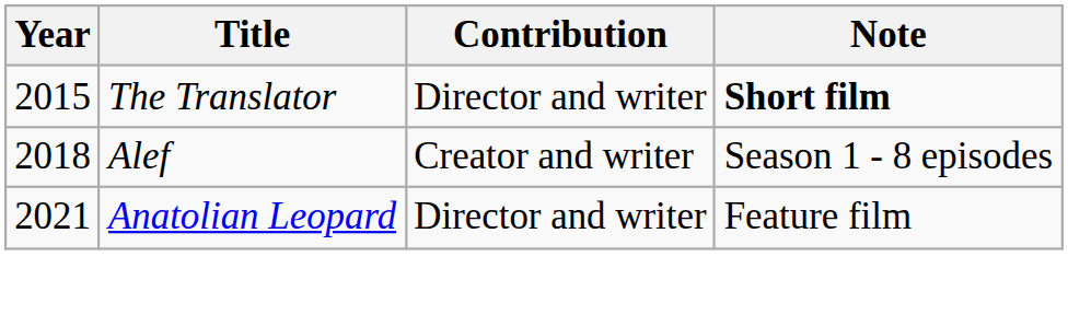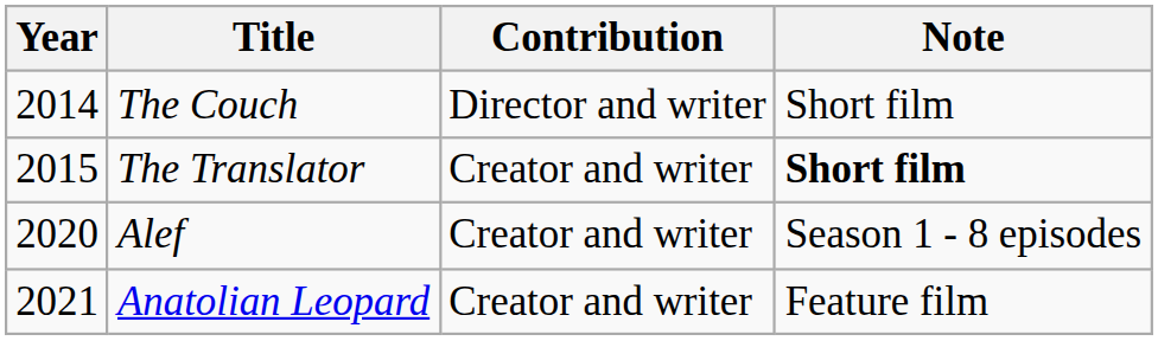+ row: 2014 | The Couch | Director and writer | Short film
The Translator | Contribution: Director and writer -> Creator and writer
Alef | Year: 2018 -> 2020
Anatolian Leopard | Contribution: Director and writer -> Creator and writer
